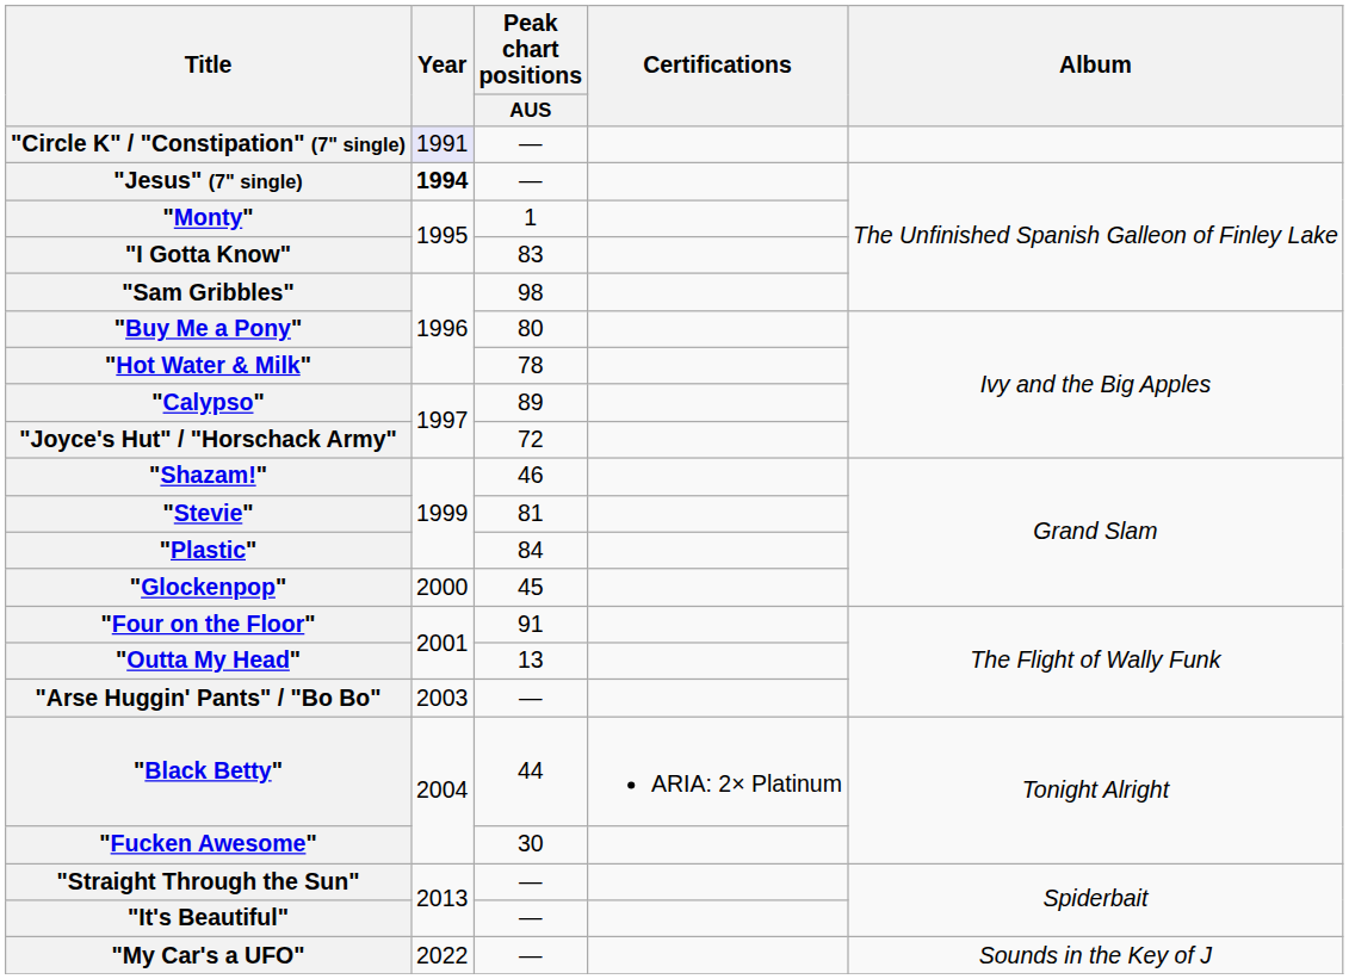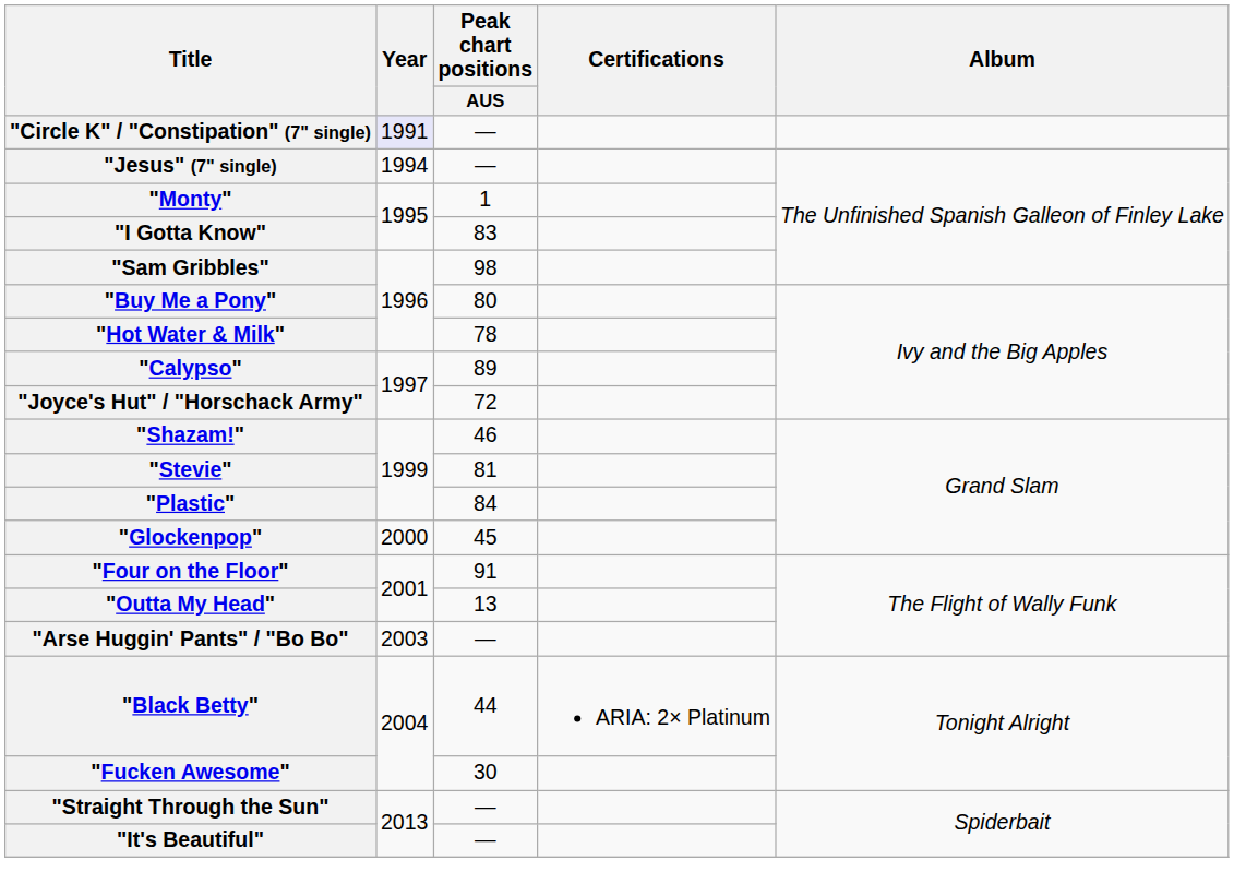"Jesus" (7" single) | Year: bold -> normal
- row: "My Car's a UFO" | 2022 | — | Sounds in the Key of J
